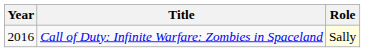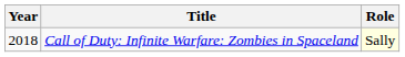Call of Duty: Infinite Warfare: Zombies in Spaceland | Year: 2016 -> 2018
